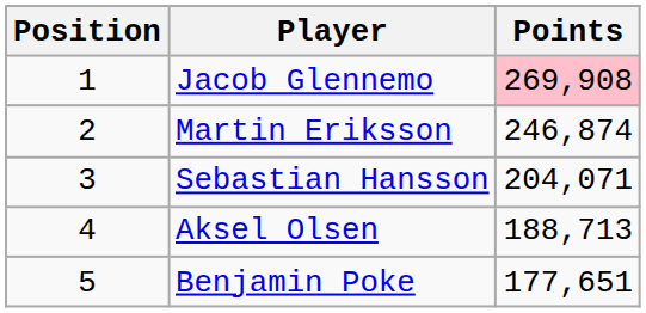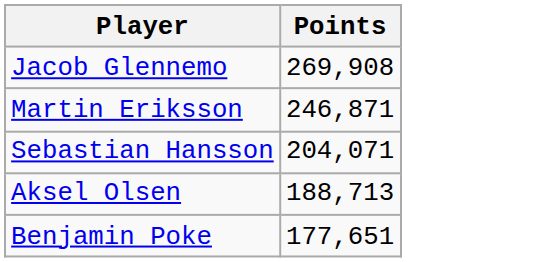- column: Position | 1 | 2 | 3 | 4 | 5
Jacob Glennemo | Points: pink background -> no background
Martin Eriksson | Points: 246,874 -> 246,871
